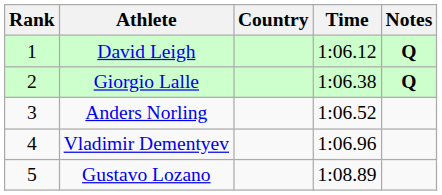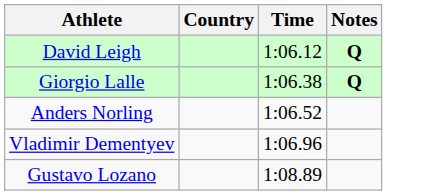- column: Rank | 1 | 2 | 3 | 4 | 5
